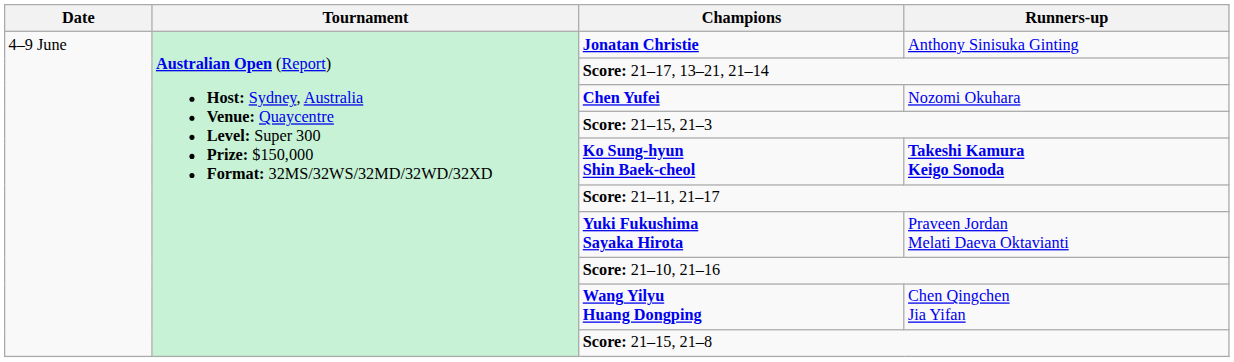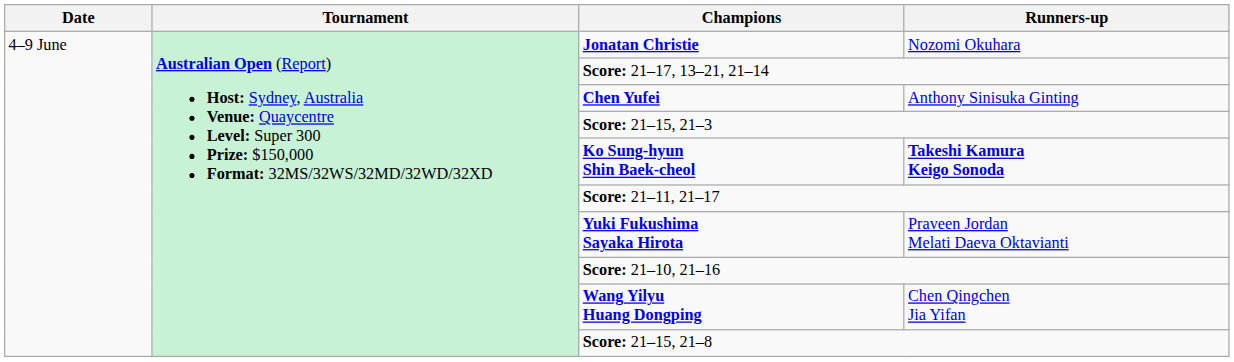Jonatan Christie | Runners-up: Anthony Sinisuka Ginting -> Nozomi Okuhara
Chen Yufei | Runners-up: Nozomi Okuhara -> Anthony Sinisuka Ginting
